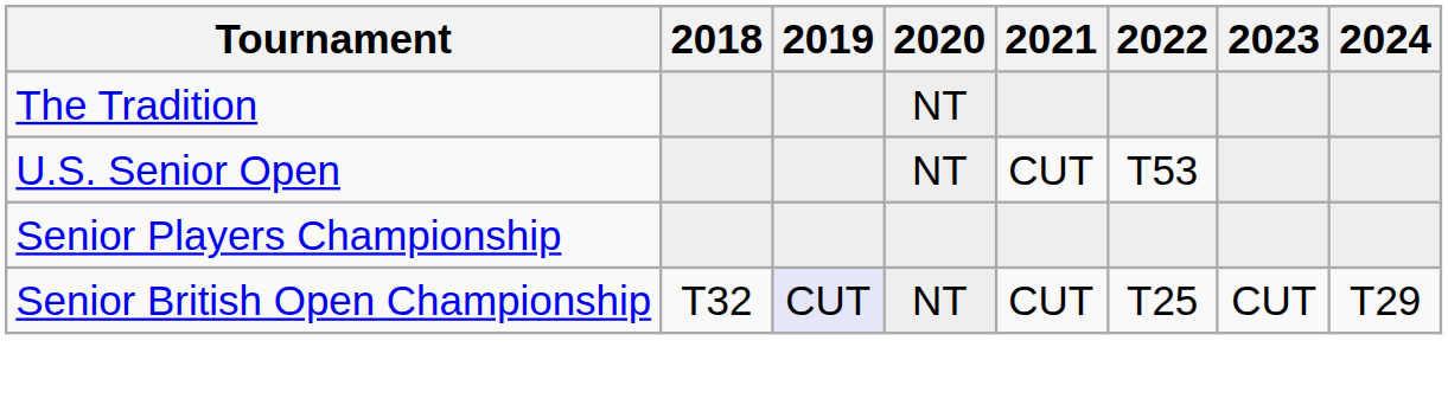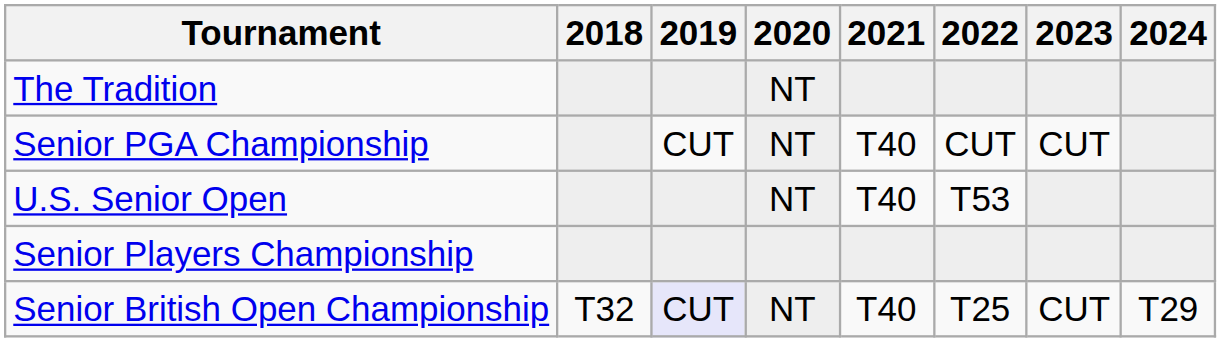+ row: Senior PGA Championship | CUT | NT | T40 | CUT | CUT
U.S. Senior Open | 2021: CUT -> T40
Senior British Open Championship | 2021: CUT -> T40
